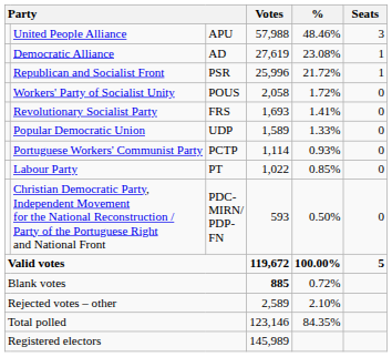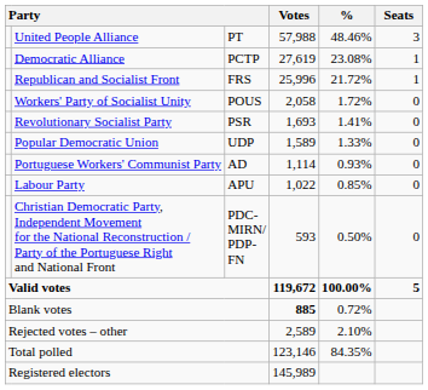United People Alliance | column 3: APU -> PT
Democratic Alliance | column 3: AD -> PCTP
Republican and Socialist Front | column 3: PSR -> FRS
Revolutionary Socialist Party | column 3: FRS -> PSR
Portuguese Workers' Communist Party | column 3: PCTP -> AD
Labour Party | column 3: PT -> APU
